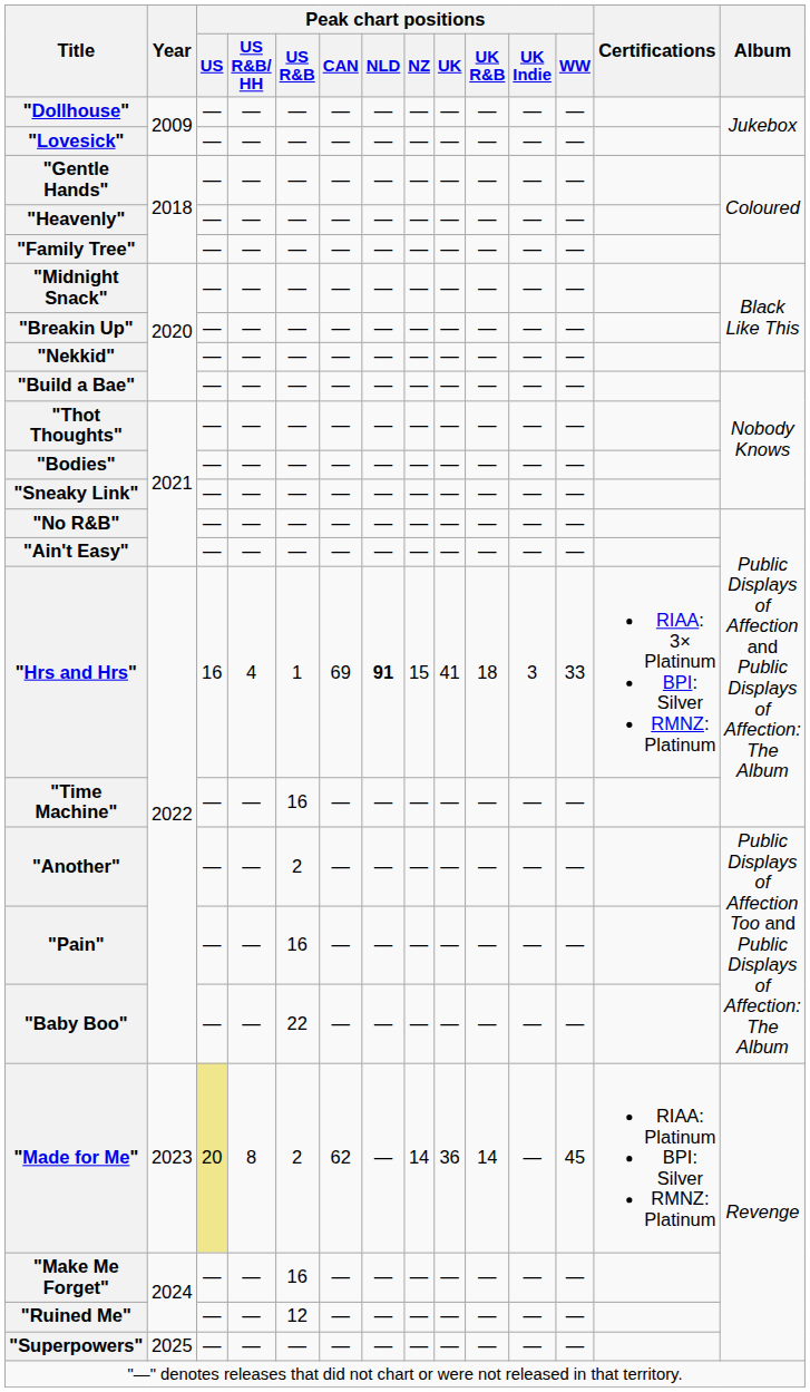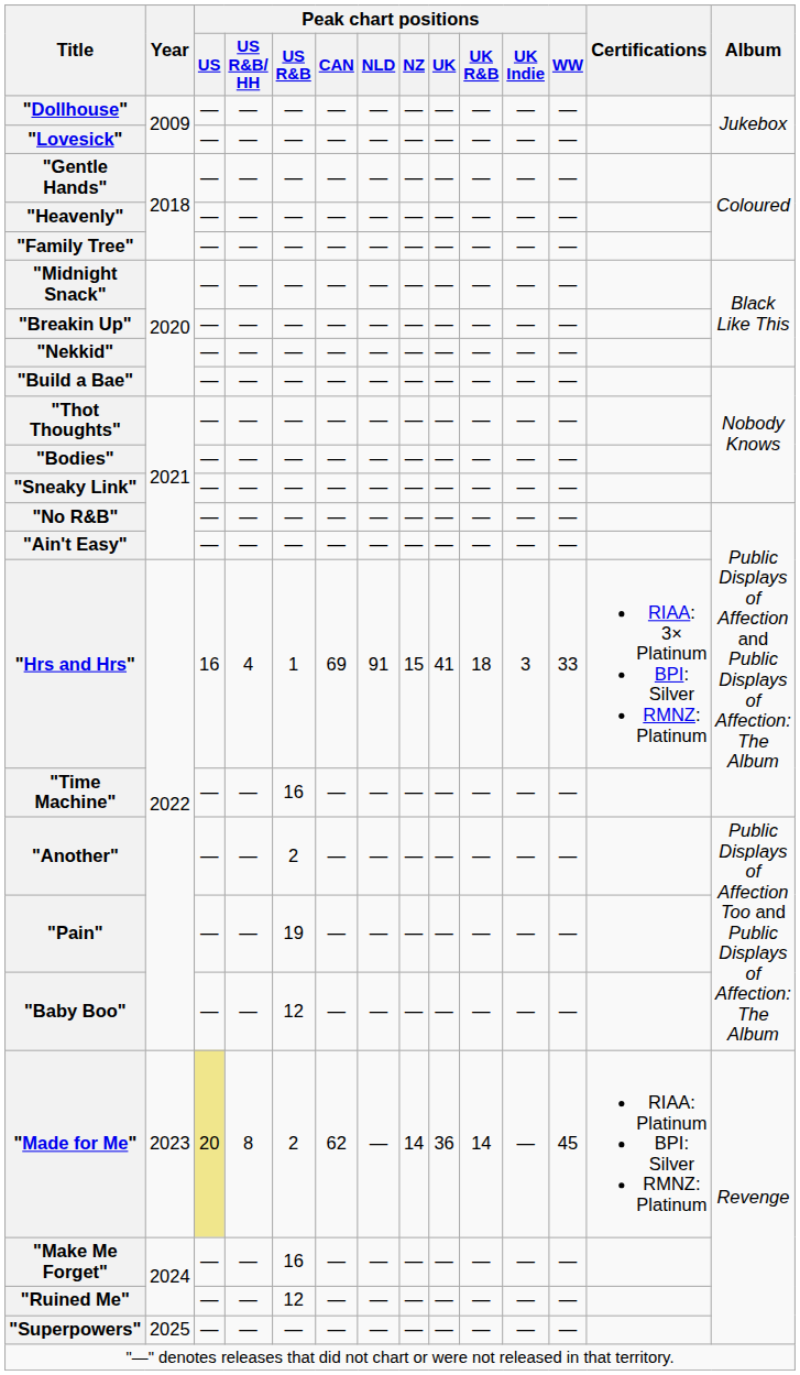"Hrs and Hrs" | Peak chart positions / NLD: bold -> normal
"Pain" | Peak chart positions / US R&B: 16 -> 19
"Baby Boo" | Peak chart positions / US R&B: 22 -> 12
